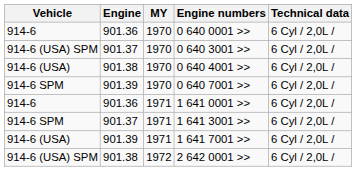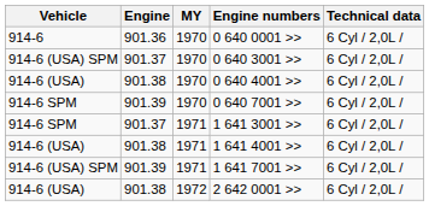- row: 914-6 | 901.36 | 1971 | 1 641 0001 >> | 6 Cyl / 2,0L /
+ row: 914-6 (USA) | 901.38 | 1971 | 1 641 4001 >> | 6 Cyl / 2,0L /
1 641 7001 >> | Vehicle: 914-6 (USA) -> 914-6 (USA) SPM
2 642 0001 >> | Vehicle: 914-6 (USA) SPM -> 914-6 (USA)
